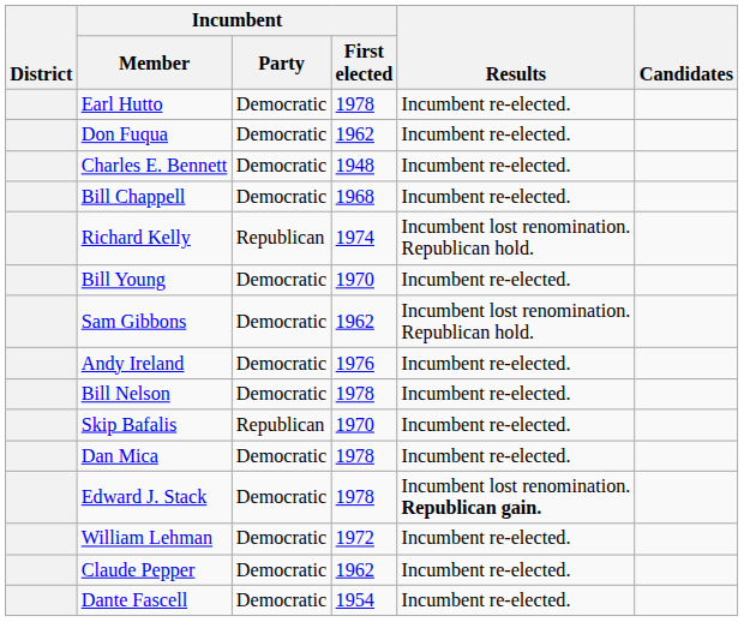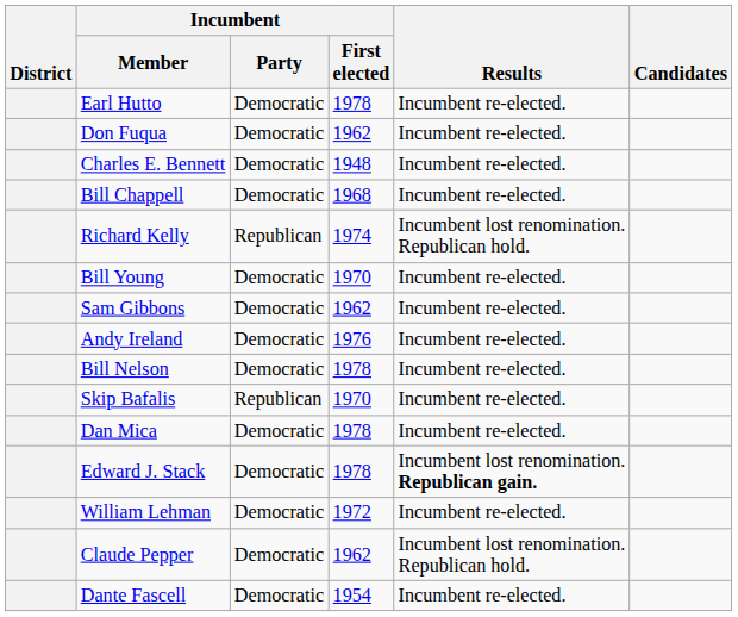Sam Gibbons | Results: Incumbent lost renomination. Republican hold. -> Incumbent re-elected.
Claude Pepper | Results: Incumbent re-elected. -> Incumbent lost renomination. Republican hold.
